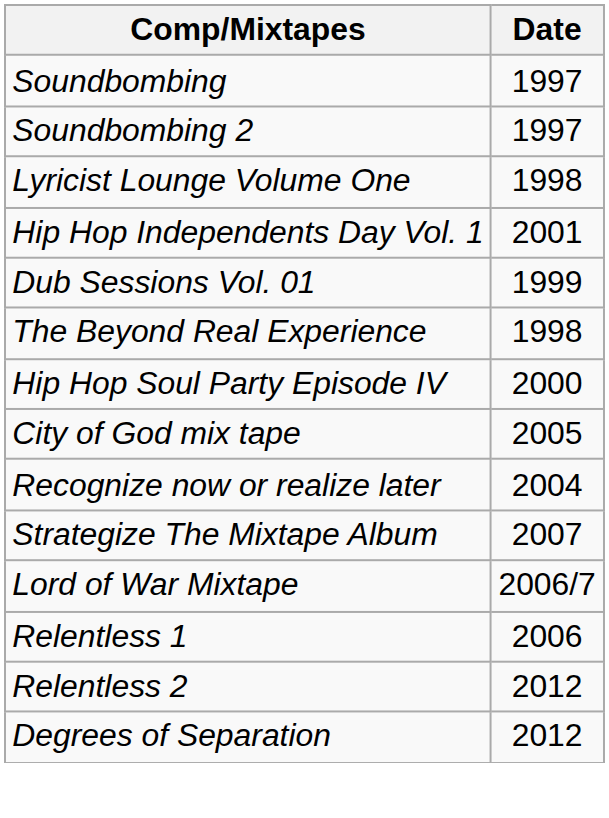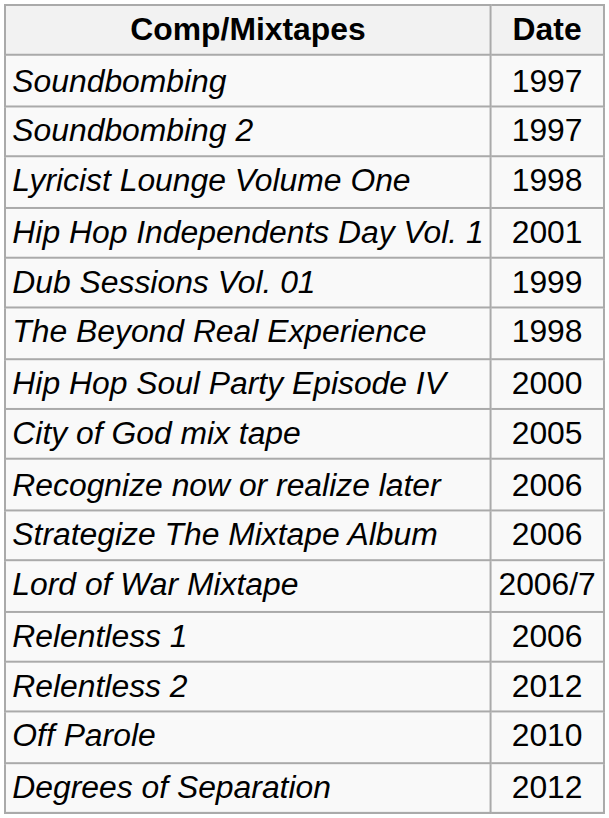Recognize now or realize later | Date: 2004 -> 2006
Strategize The Mixtape Album | Date: 2007 -> 2006
+ row: Off Parole | 2010
